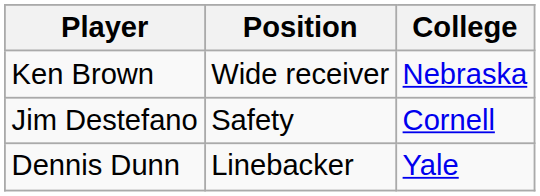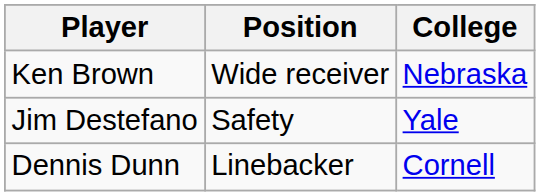Jim Destefano | College: Cornell -> Yale
Dennis Dunn | College: Yale -> Cornell
